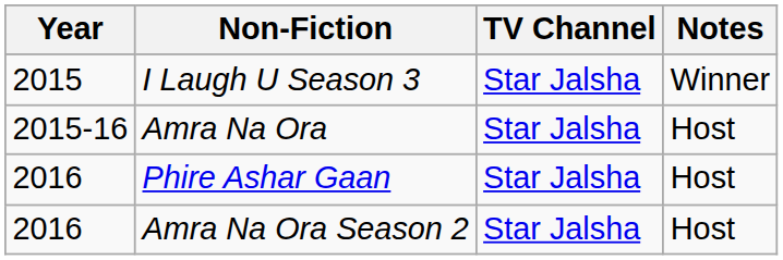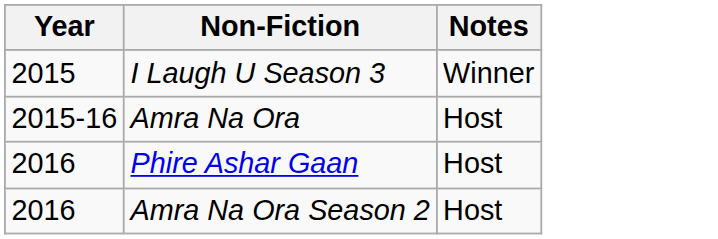- column: TV Channel | Star Jalsha | Star Jalsha | Star Jalsha | Star Jalsha
